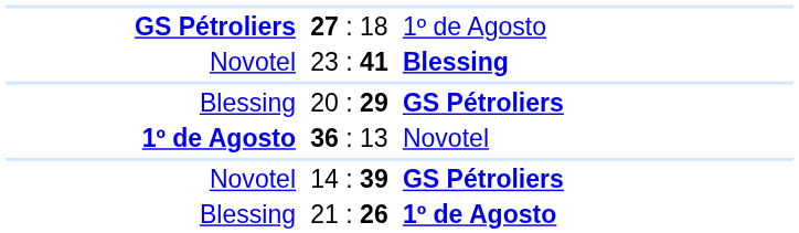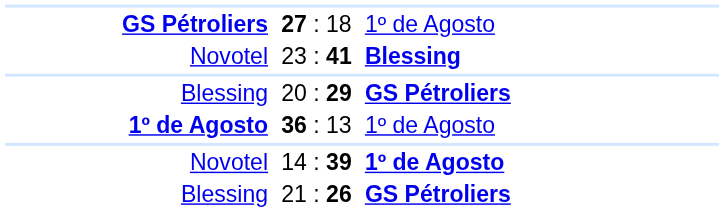36 : 13 | column 3: Novotel -> 1º de Agosto
14 : 39 | column 3: GS Pétroliers -> 1º de Agosto
21 : 26 | column 3: 1º de Agosto -> GS Pétroliers
